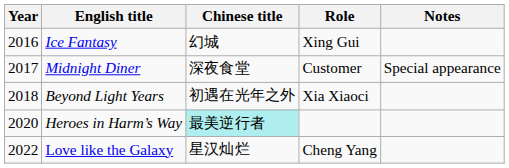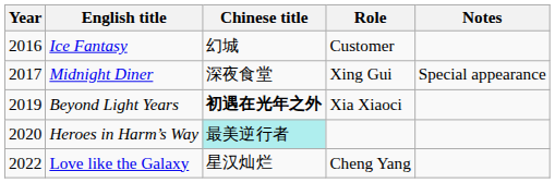Ice Fantasy | Role: Xing Gui -> Customer
Midnight Diner | Role: Customer -> Xing Gui
Beyond Light Years | Year: 2018 -> 2019
Beyond Light Years | Chinese title: normal -> bold
